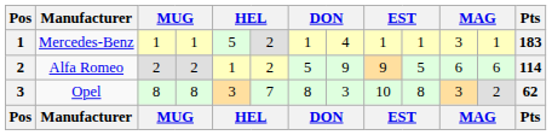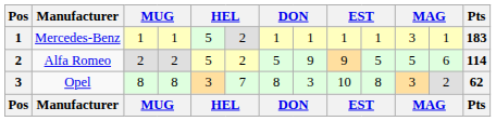Mercedes-Benz | column 8: 4 -> 1
Alfa Romeo | column 5: 1 -> 5
Alfa Romeo | column 11: 6 -> 5
